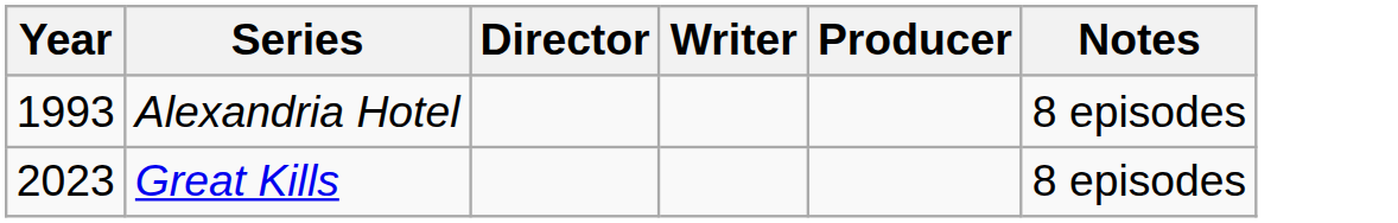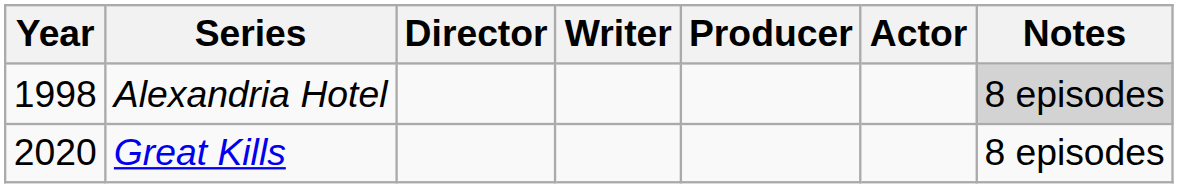+ column: Actor
Alexandria Hotel | Year: 1993 -> 1998
Alexandria Hotel | Notes: no background -> lightgrey background
Great Kills | Year: 2023 -> 2020
